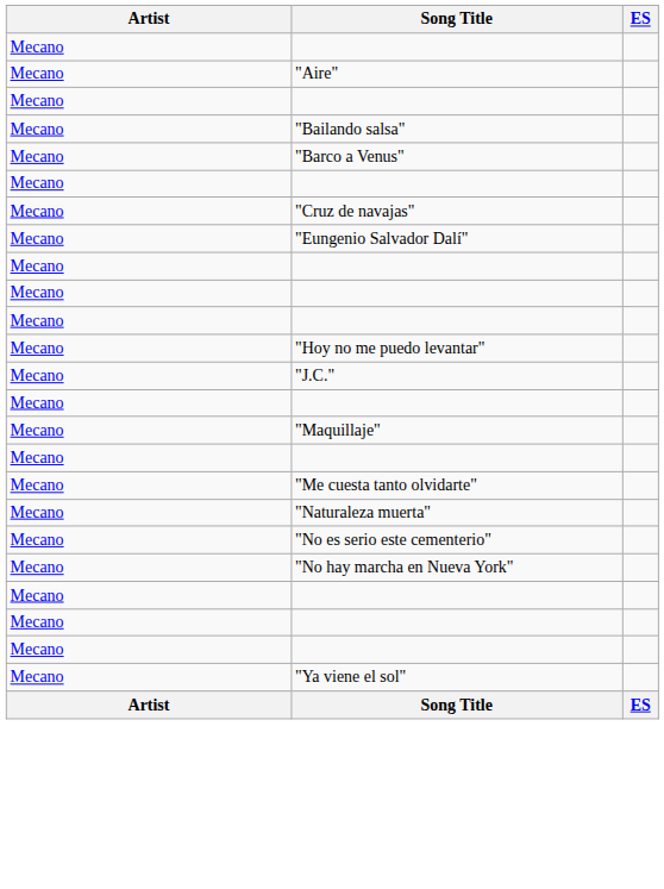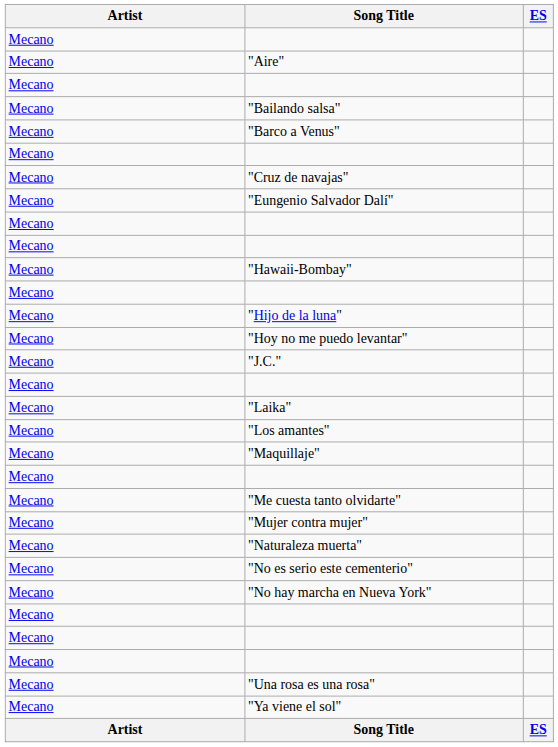+ row: Mecano | "Hawaii-Bombay"
+ row: Mecano | "Hijo de la luna"
+ row: Mecano | "Laika"
+ row: Mecano | "Los amantes"
+ row: Mecano | "Mujer contra mujer"
+ row: Mecano | "Una rosa es una rosa"
